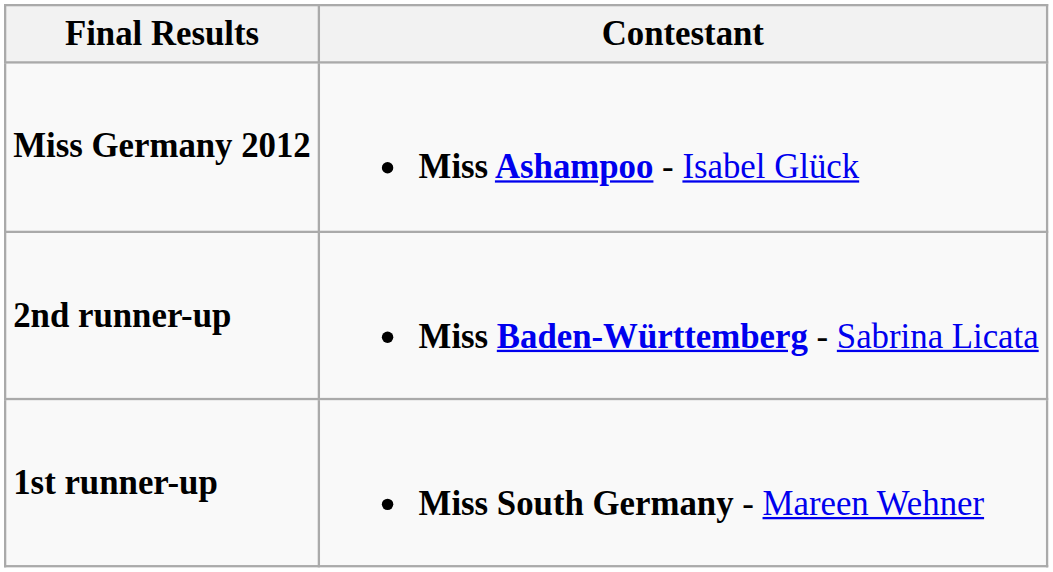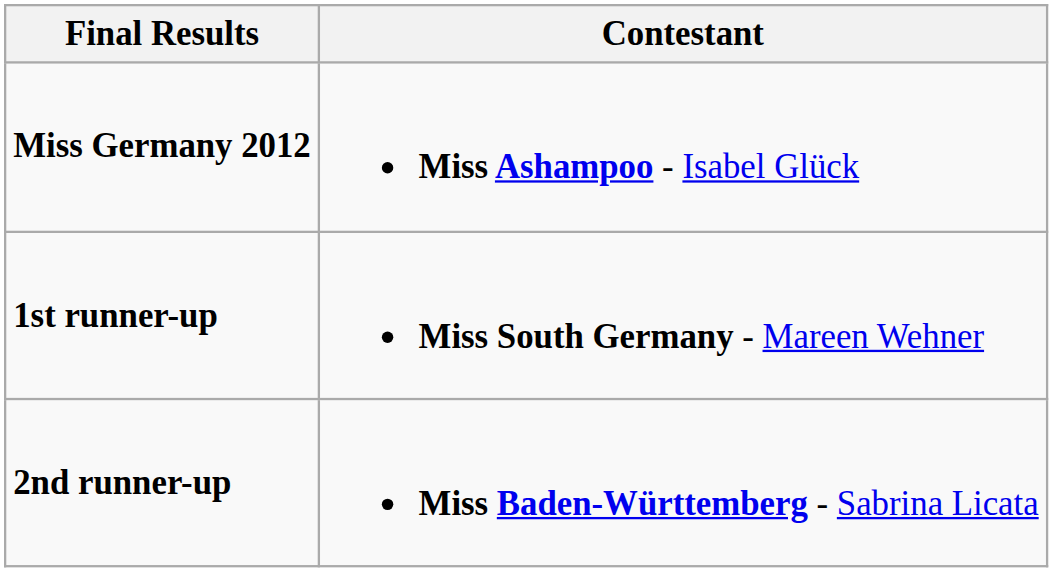rows swapped: 1st runner-up <-> 2nd runner-up
